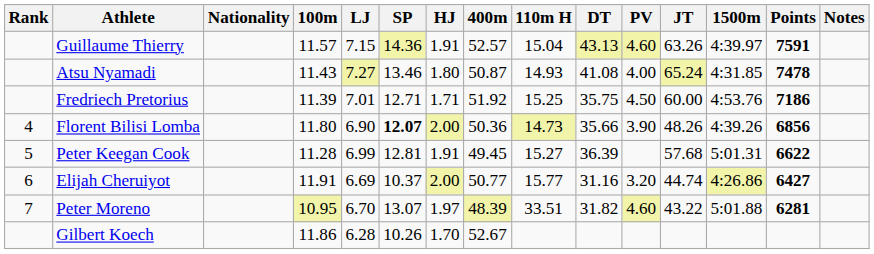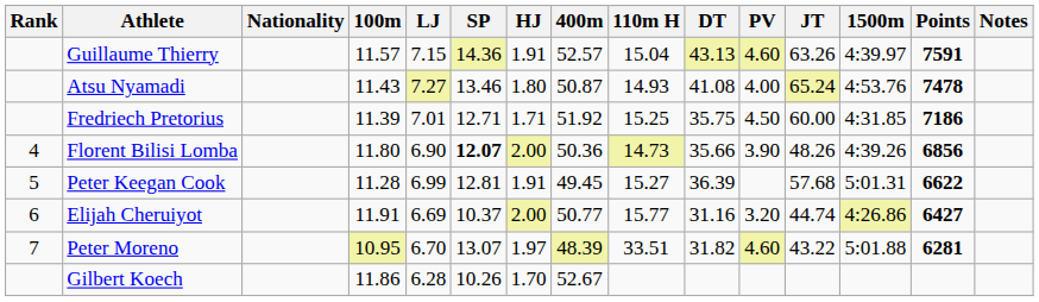Atsu Nyamadi | 1500m: 4:31.85 -> 4:53.76
Fredriech Pretorius | 1500m: 4:53.76 -> 4:31.85
